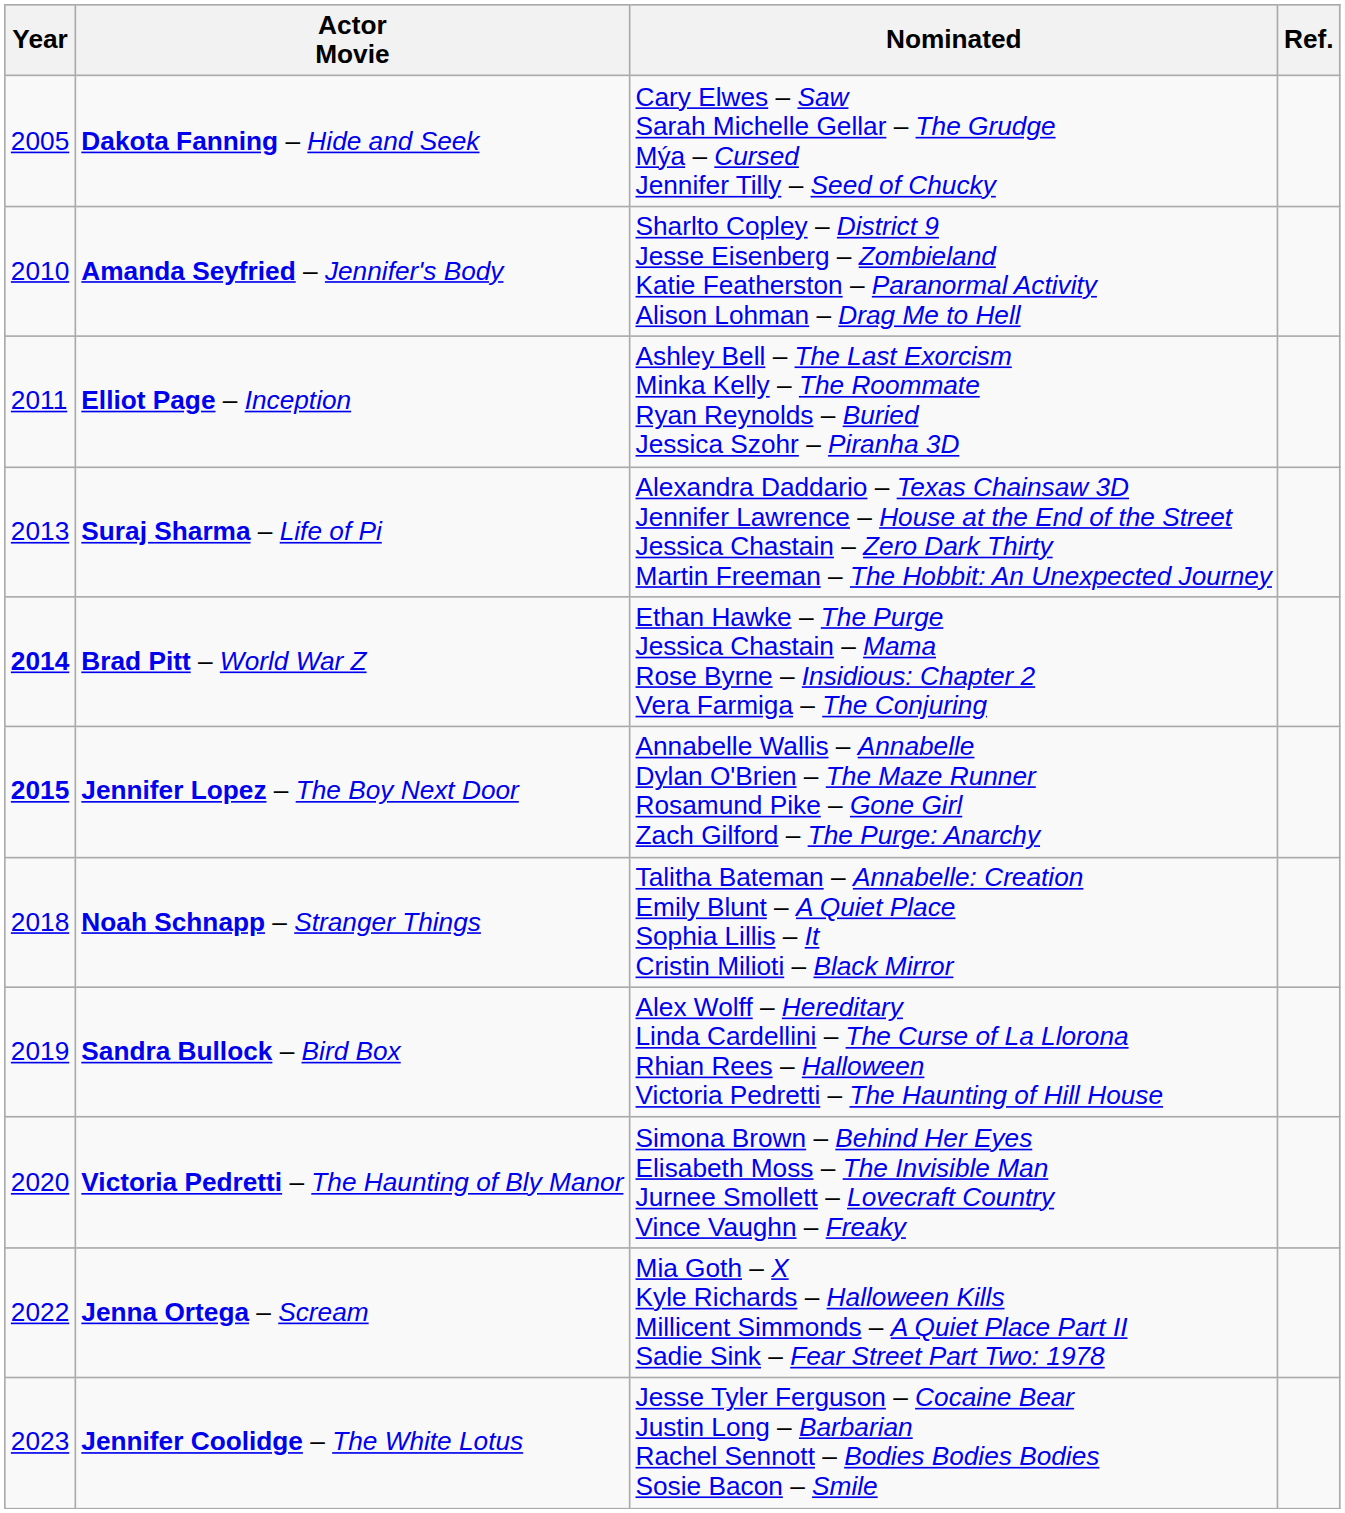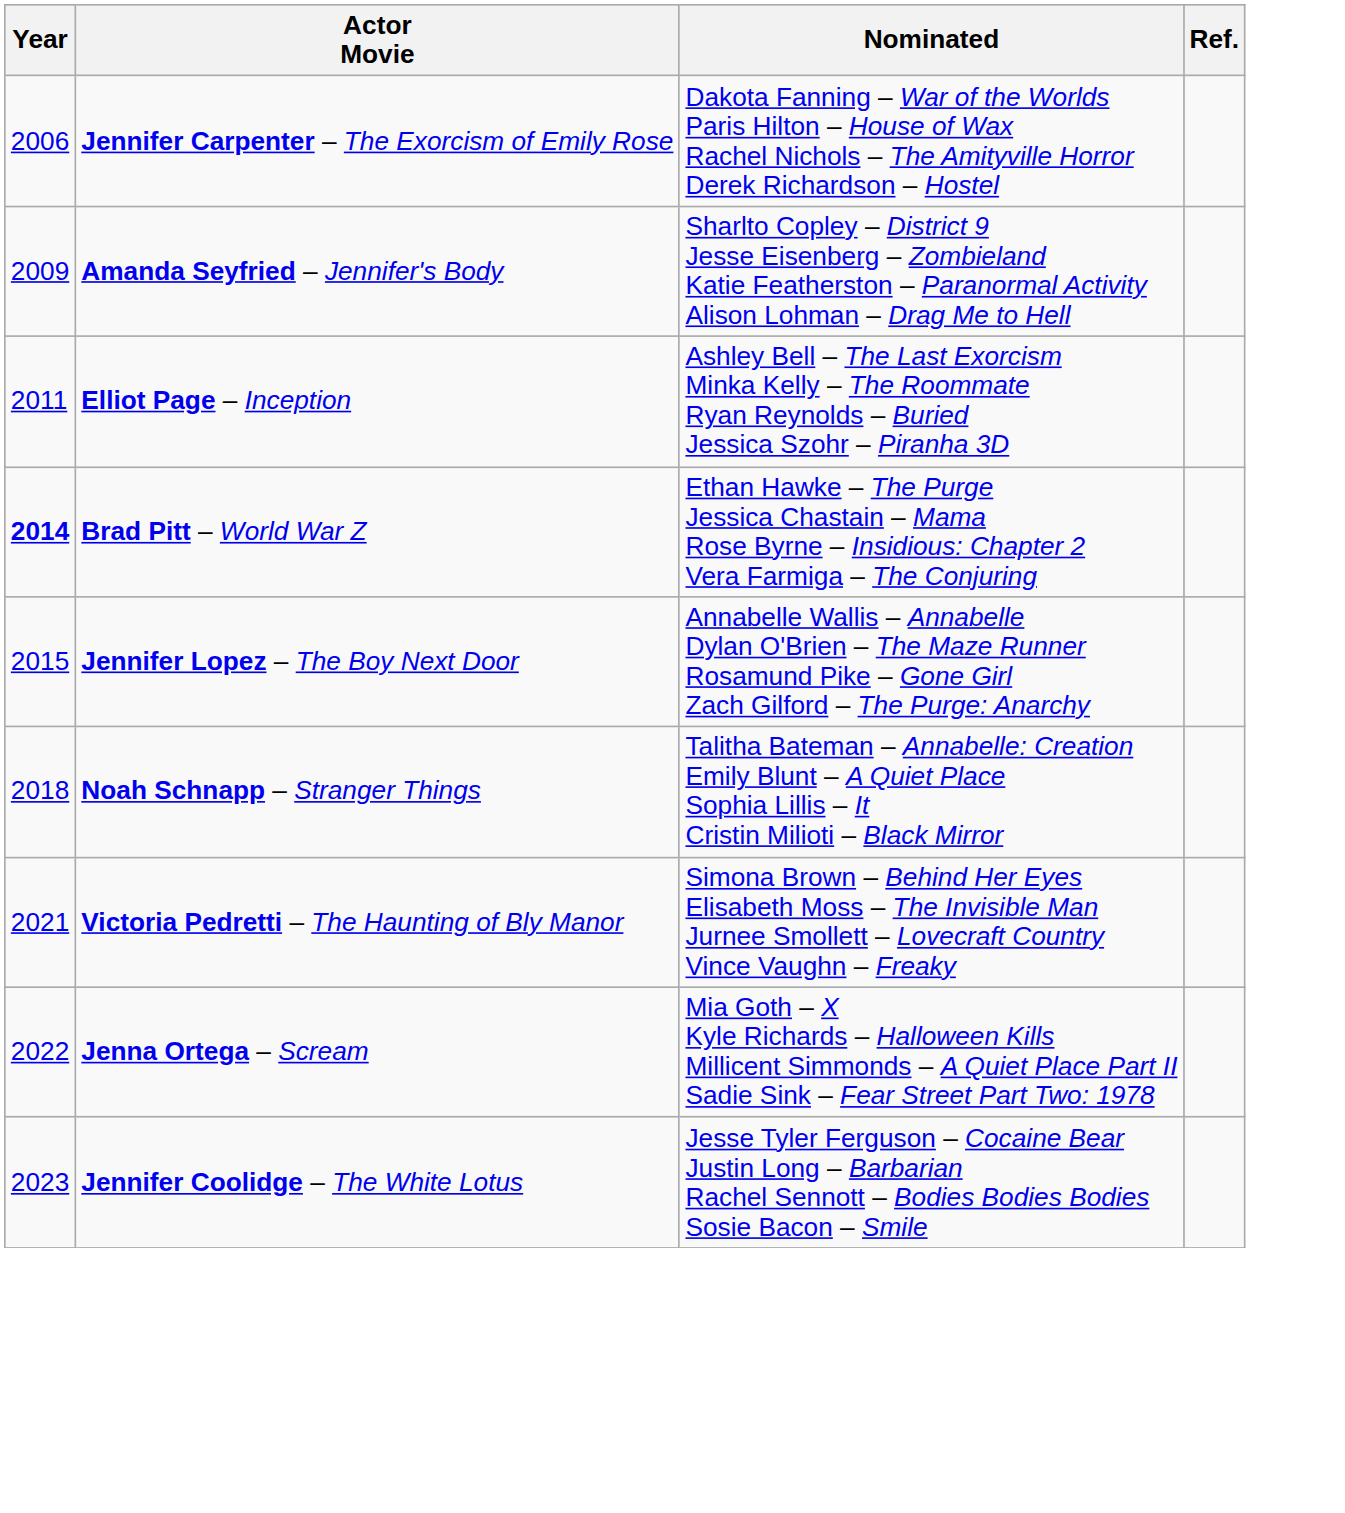- row: 2005 | Dakota Fanning – Hide and Seek | Cary Elwes – Saw Sarah Michelle Gellar – The Grudge Mýa – Cursed Jennifer Tilly – Seed of Chucky
+ row: 2006 | Jennifer Carpenter – The Exorcism of Emily Rose | Dakota Fanning – War of the Worlds Paris Hilton – House of Wax Rachel Nichols – The Amityville Horror Derek Richardson – Hostel
Amanda Seyfried – Jennifer's Body | Year: 2010 -> 2009
- row: 2013 | Suraj Sharma – Life of Pi | Alexandra Daddario – Texas Chainsaw 3D Jennifer Lawrence – House at the End of the Street Jessica Chastain – Zero Dark Thirty Martin Freeman – The Hobbit: An Unexpected Journey
Jennifer Lopez – The Boy Next Door | Year: bold -> normal
- row: 2019 | Sandra Bullock – Bird Box | Alex Wolff – Hereditary Linda Cardellini – The Curse of La Llorona Rhian Rees – Halloween Victoria Pedretti – The Haunting of Hill House
Victoria Pedretti – The Haunting of Bly Manor | Year: 2020 -> 2021
